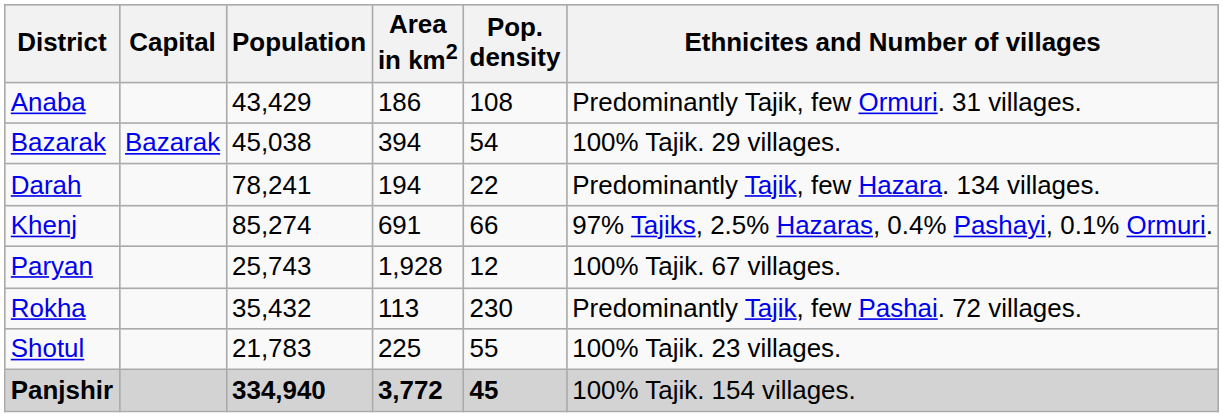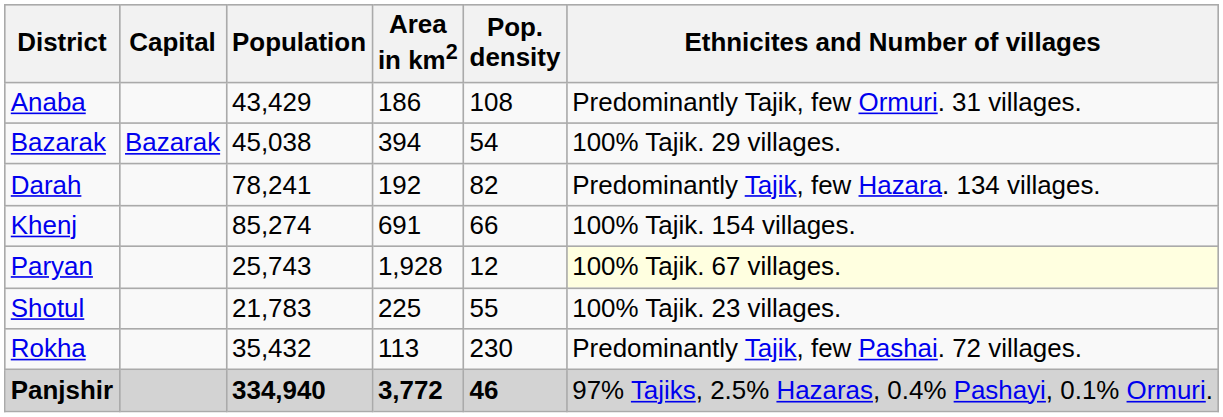Darah | Area in km2: 194 -> 192
Darah | Pop. density: 22 -> 82
Khenj | Ethnicites and Number of villages: 97% Tajiks, 2.5% Hazaras, 0.4% Pashayi, 0.1% Ormuri. -> 100% Tajik. 154 villages.
Paryan | Ethnicites and Number of villages: no background -> lightyellow background
rows swapped: Rokha <-> Shotul
Panjshir | Pop. density: 45 -> 46
Panjshir | Ethnicites and Number of villages: 100% Tajik. 154 villages. -> 97% Tajiks, 2.5% Hazaras, 0.4% Pashayi, 0.1% Ormuri.
